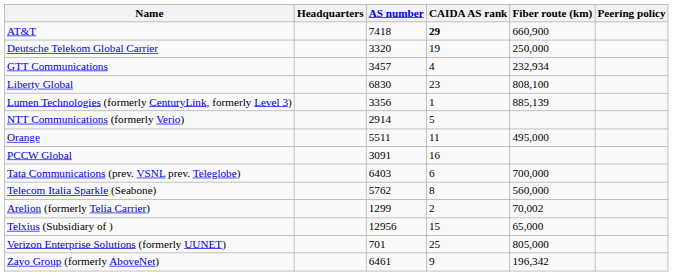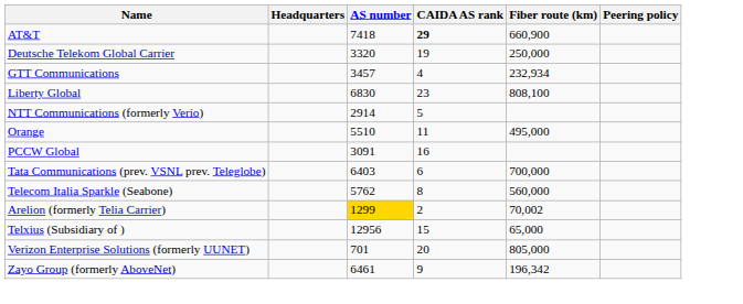- row: Lumen Technologies (formerly CenturyLink, formerly Level 3) | 3356 | 1 | 885,139
Orange | AS number: 5511 -> 5510
Arelion (formerly Telia Carrier) | AS number: no background -> gold background
Verizon Enterprise Solutions (formerly UUNET) | CAIDA AS rank: 25 -> 20
